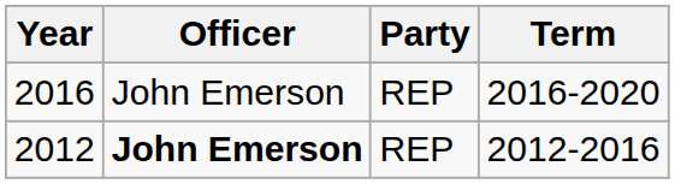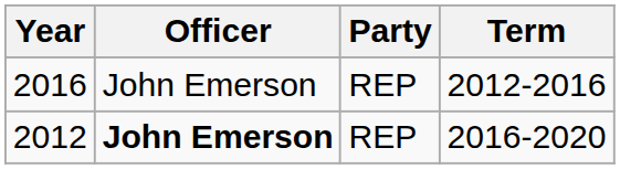2016 | Term: 2016-2020 -> 2012-2016
2012 | Term: 2012-2016 -> 2016-2020
